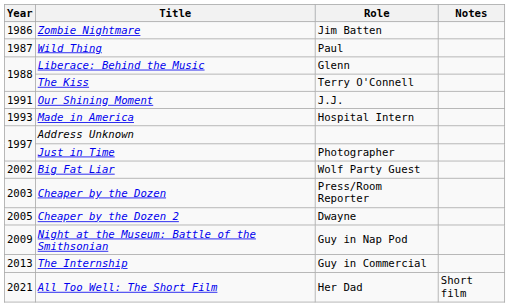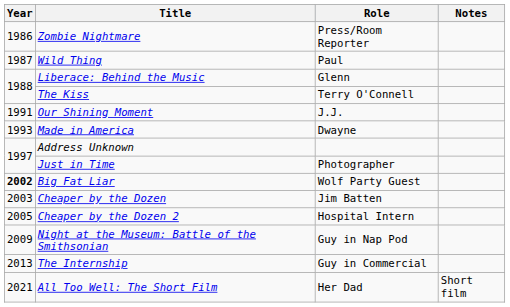Zombie Nightmare | Role: Jim Batten -> Press/Room Reporter
Made in America | Role: Hospital Intern -> Dwayne
Big Fat Liar | Year: normal -> bold
Cheaper by the Dozen | Role: Press/Room Reporter -> Jim Batten
Cheaper by the Dozen 2 | Role: Dwayne -> Hospital Intern
